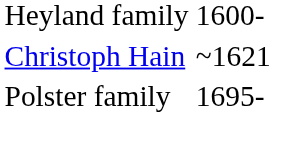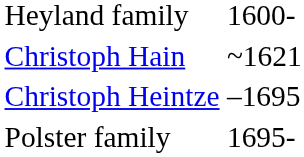+ row: Christoph Heintze | –1695
